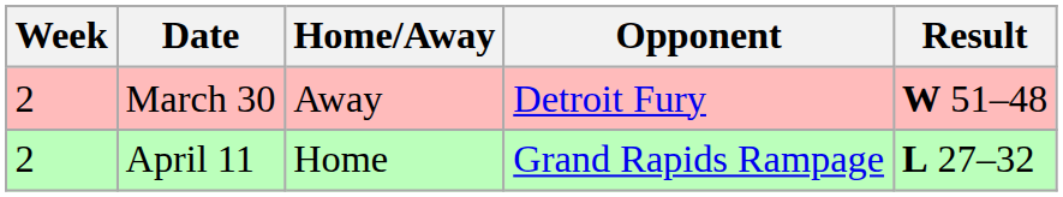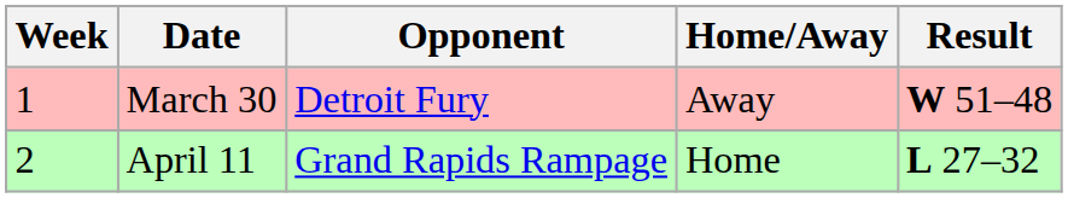columns swapped: Opponent <-> Home/Away
March 30 | Week: 2 -> 1
